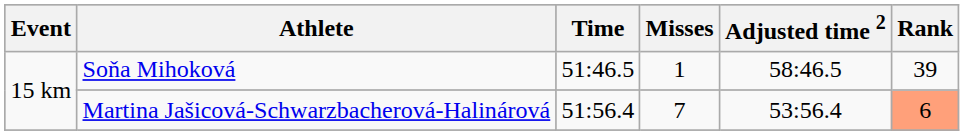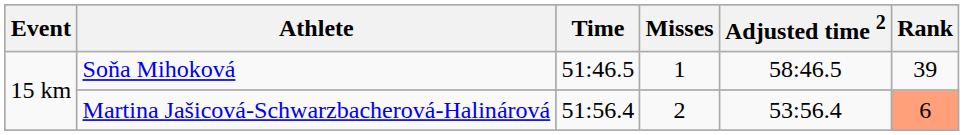Martina Jašicová-Schwarzbacherová-Halinárová | Misses: 7 -> 2
